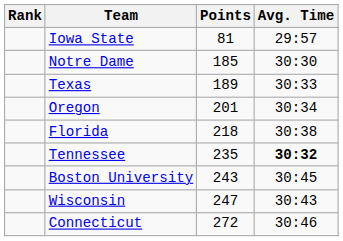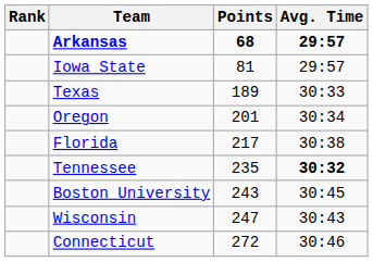+ row: Arkansas | 68 | 29:57
- row: Notre Dame | 185 | 30:30
Florida | Points: 218 -> 217
